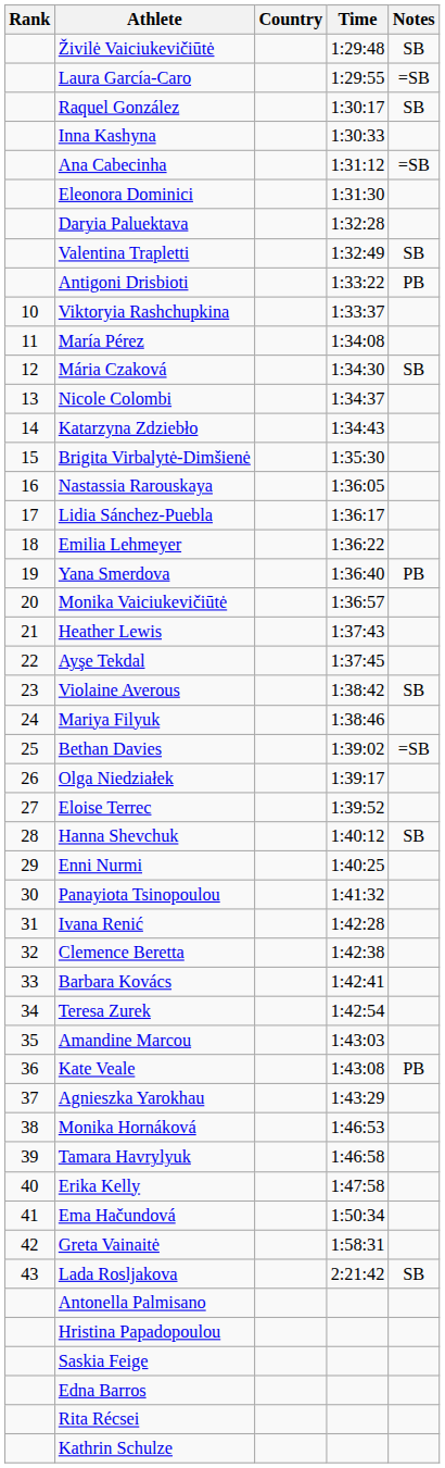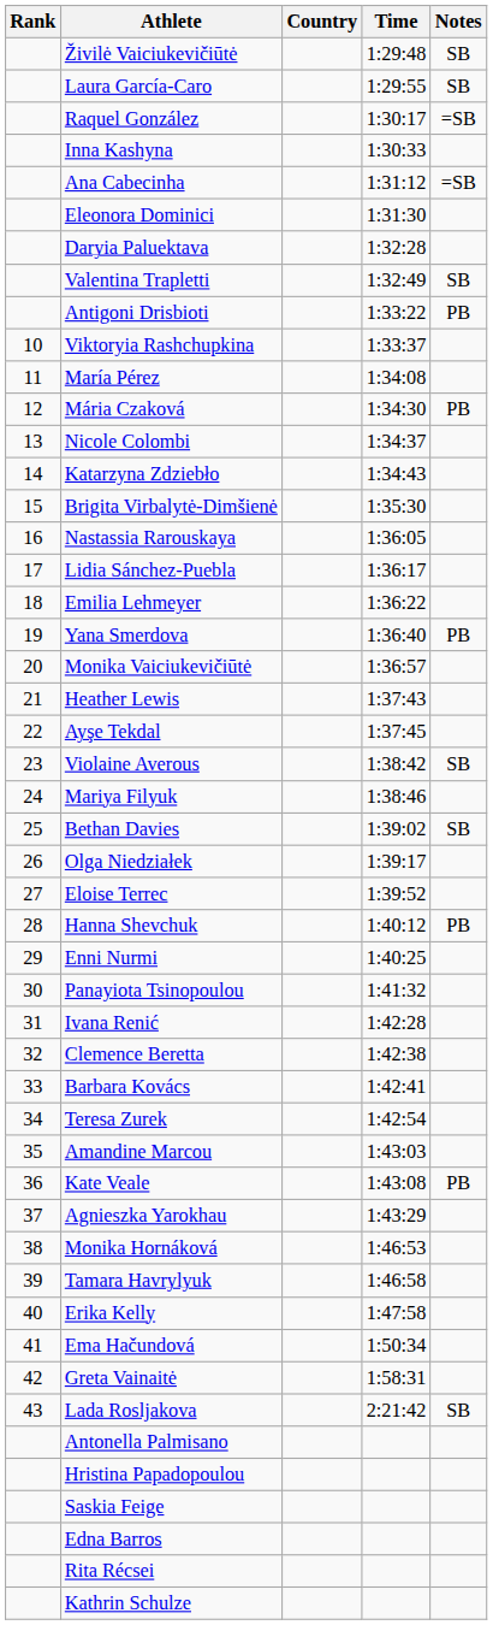Laura García-Caro | Notes: =SB -> SB
Raquel González | Notes: SB -> =SB
Mária Czaková | Notes: SB -> PB
Bethan Davies | Notes: =SB -> SB
Hanna Shevchuk | Notes: SB -> PB
